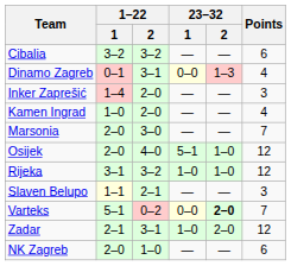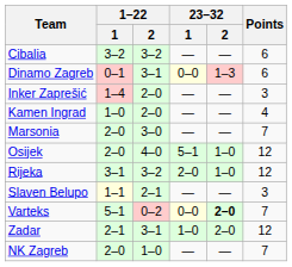Dinamo Zagreb | Points: 4 -> 6
Rijeka | 23–32 / 1: 1–0 -> 2–0
NK Zagreb | Points: 6 -> 7
